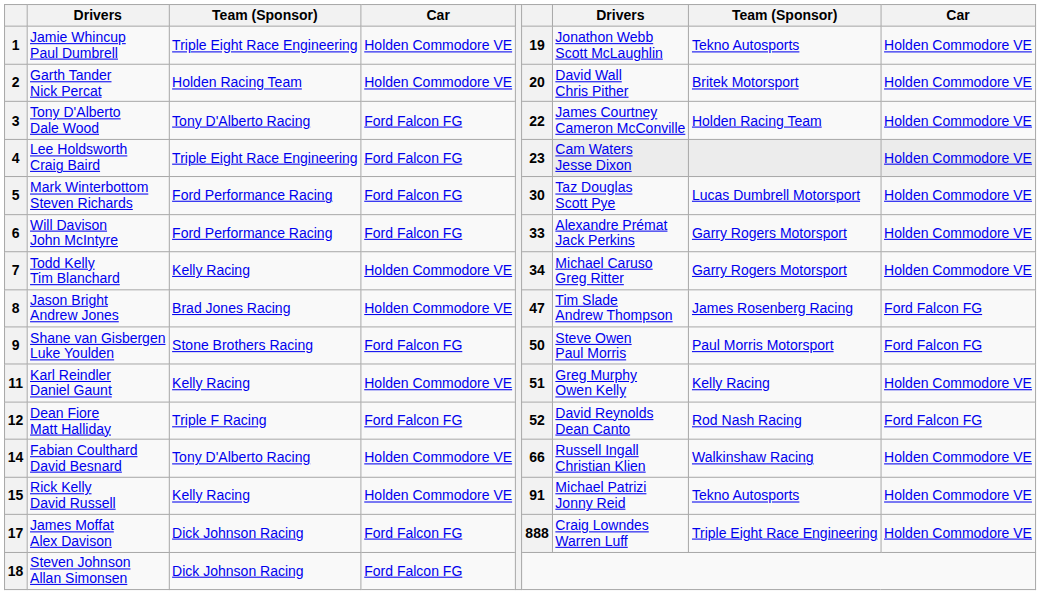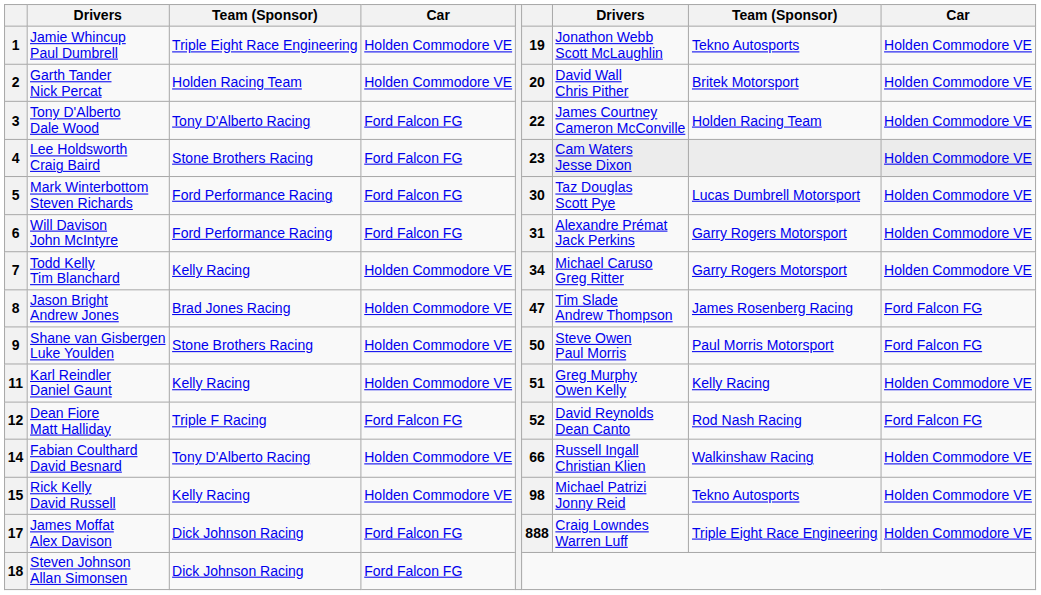4 | column 3: Triple Eight Race Engineering -> Stone Brothers Racing
6 | column 6: 33 -> 31
9 | column 4: Ford Falcon FG -> Holden Commodore VE
15 | column 6: 91 -> 98
